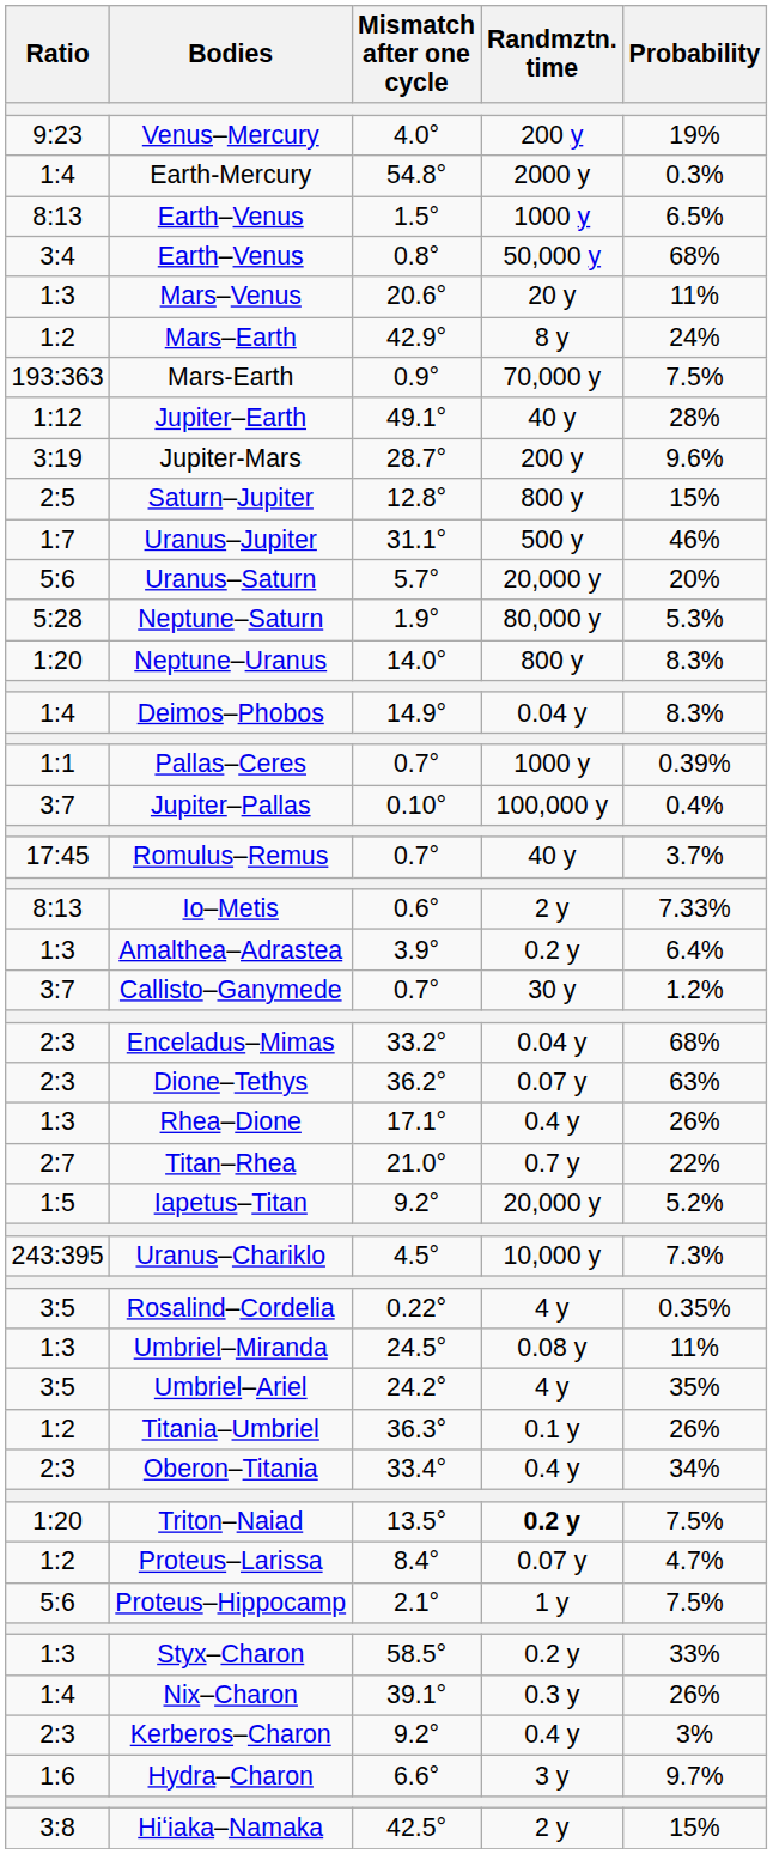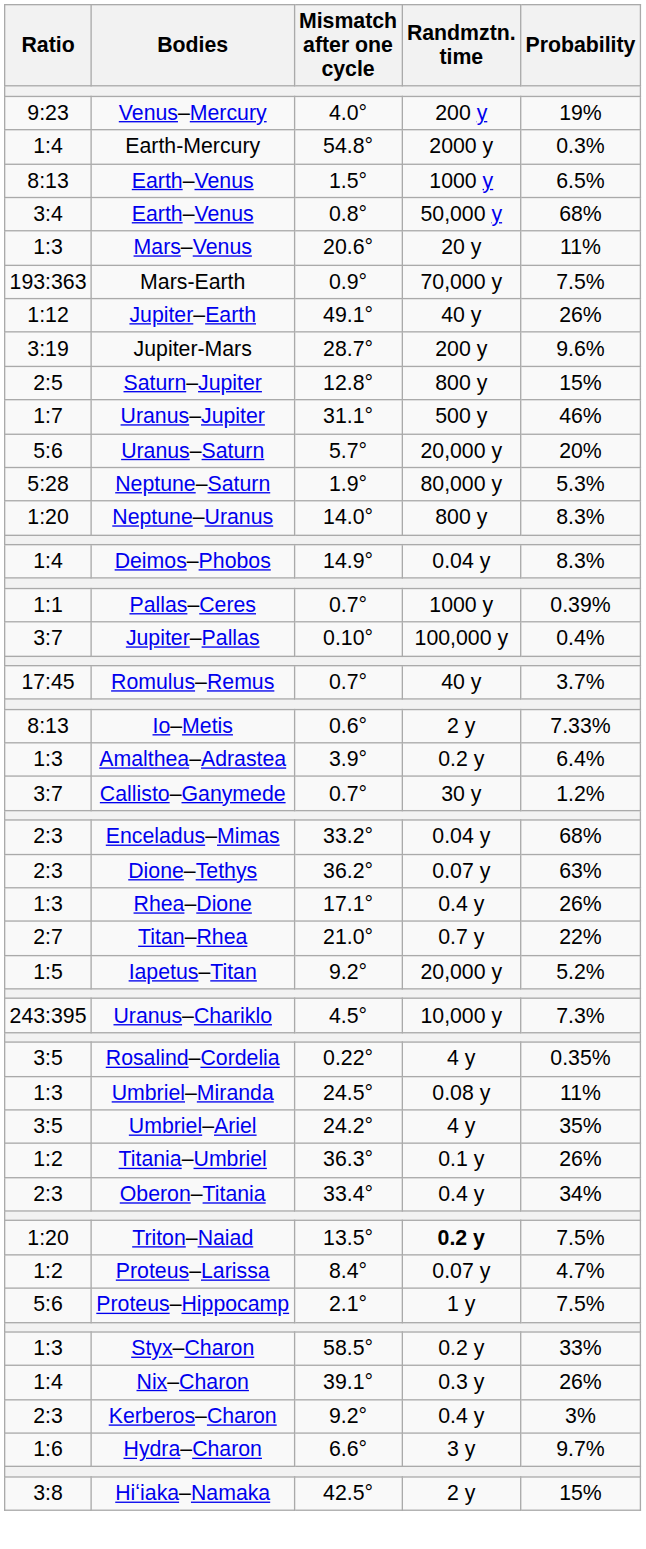- row: 1:2 | Mars–Earth | 42.9° | 8 y | 24%
Jupiter–Earth | Probability: 28% -> 26%
